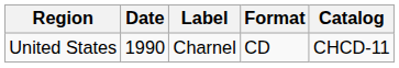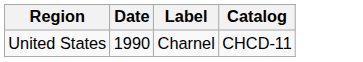- column: Format | CD
